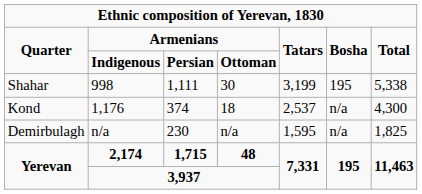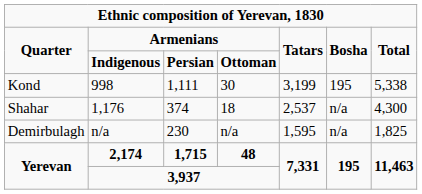998 | column 1: Shahar -> Kond
1,176 | column 1: Kond -> Shahar
